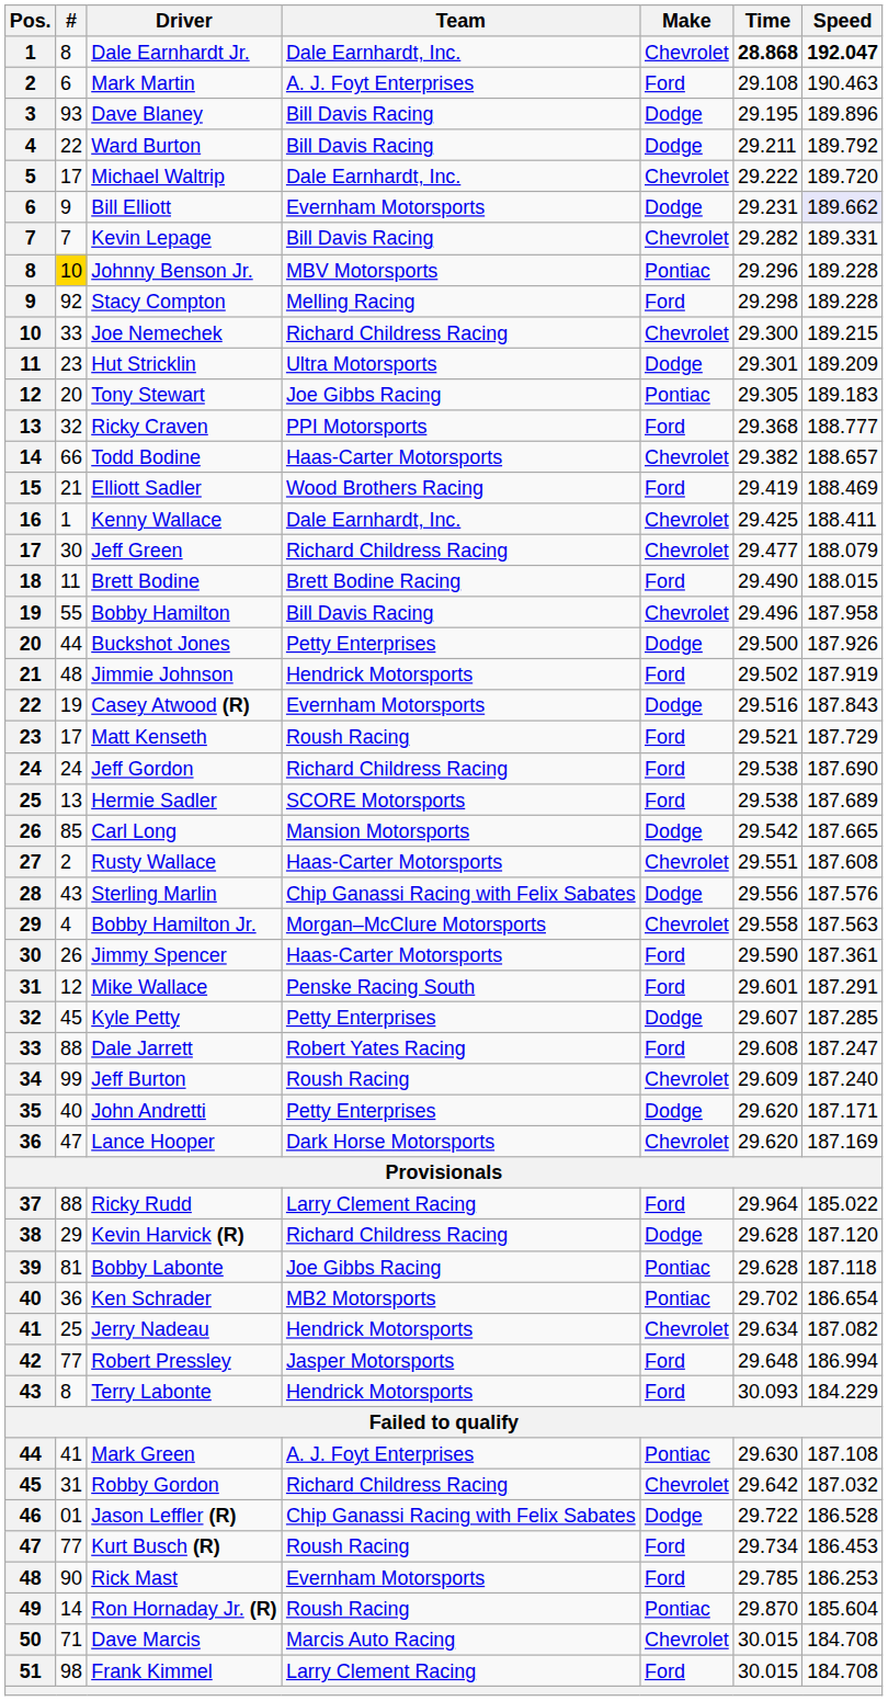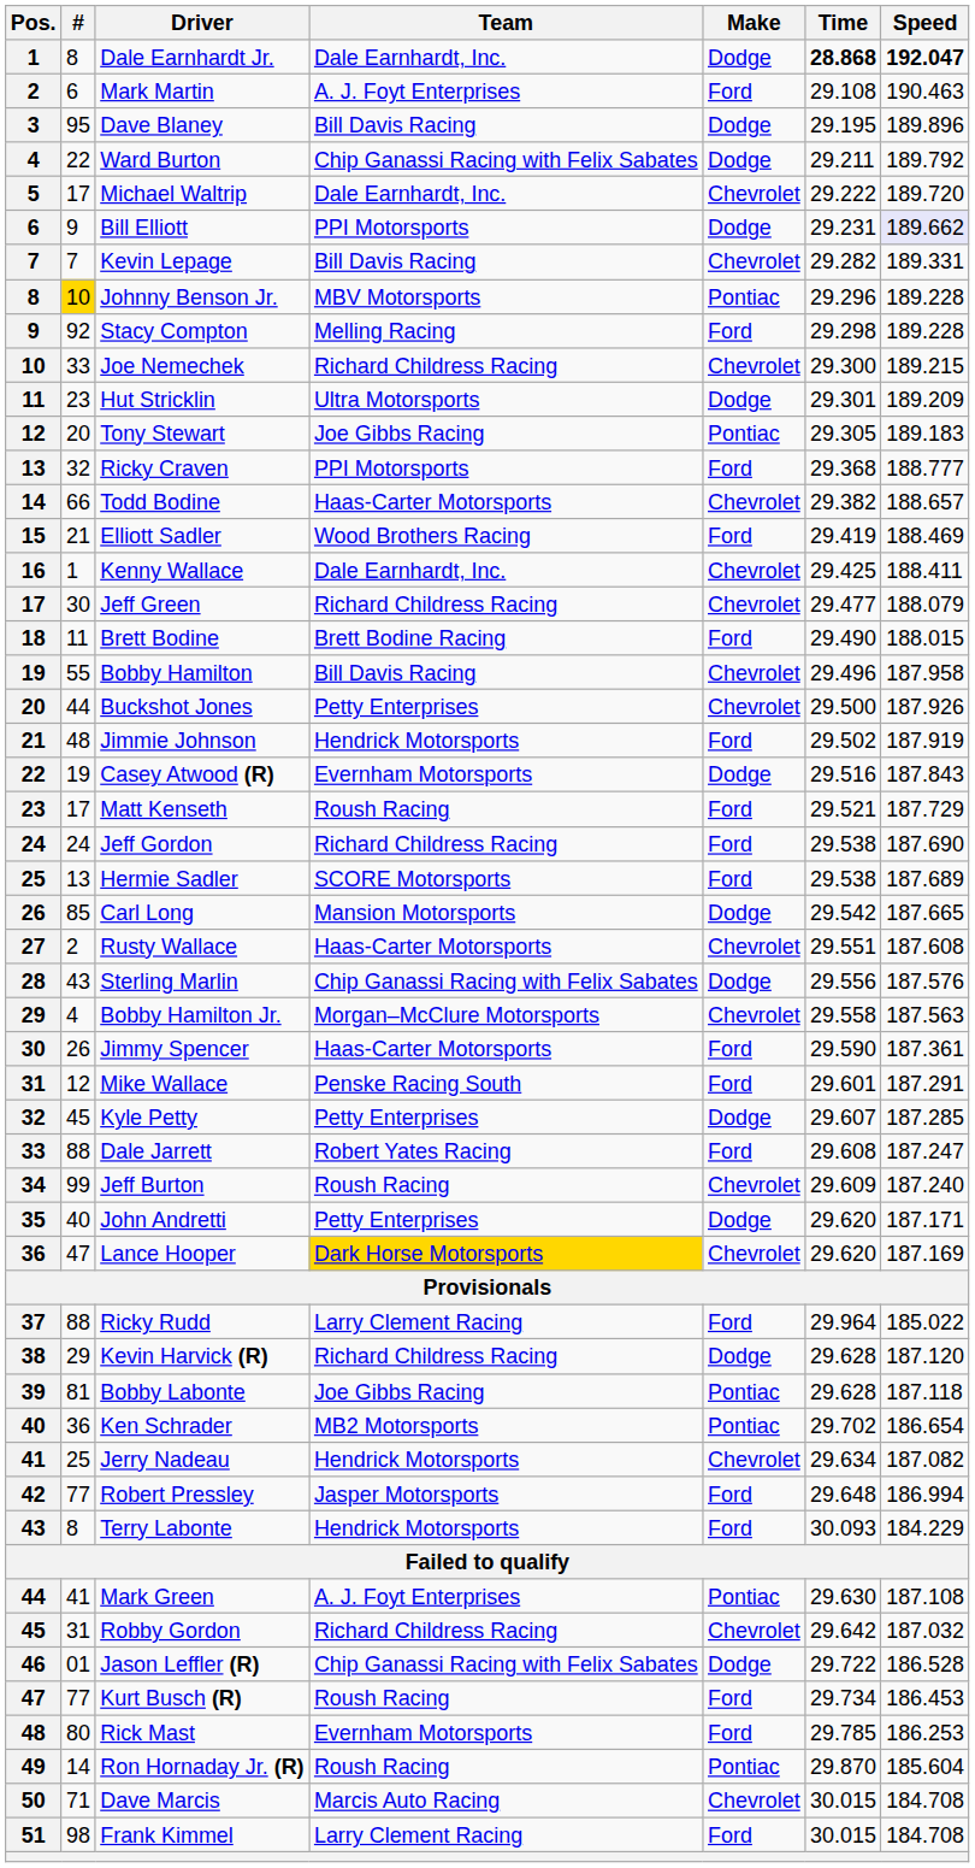Dale Earnhardt Jr. | Make: Chevrolet -> Dodge
Dave Blaney | #: 93 -> 95
Ward Burton | Team: Bill Davis Racing -> Chip Ganassi Racing with Felix Sabates
Bill Elliott | Team: Evernham Motorsports -> PPI Motorsports
Buckshot Jones | Make: Dodge -> Chevrolet
Lance Hooper | Team: no background -> gold background
Rick Mast | #: 90 -> 80
